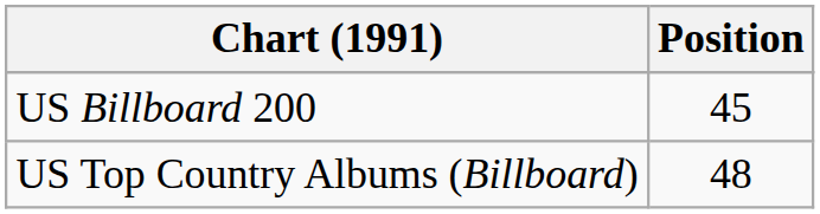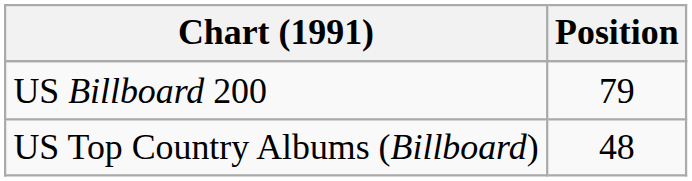US Billboard 200 | Position: 45 -> 79
